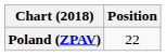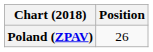Poland (ZPAV) | Position: 22 -> 26
